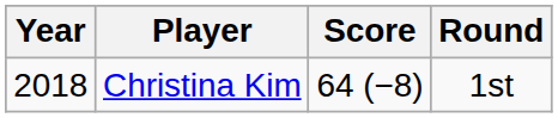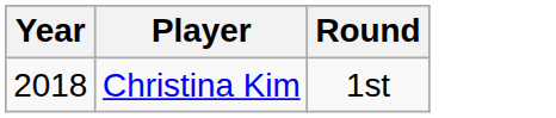- column: Score | 64 (−8)
